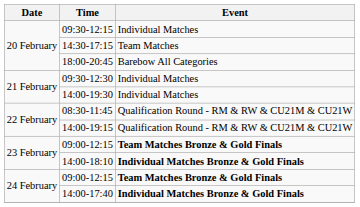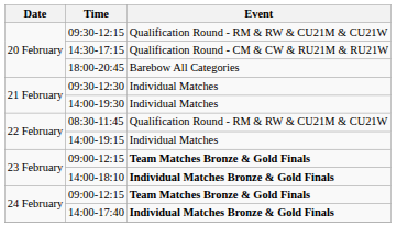09:30-12:15 | Event: Individual Matches -> Qualification Round - RM & RW & CU21M & CU21W
14:30-17:15 | Event: Team Matches -> Qualification Round - CM & CW & RU21M & RU21W
14:00-19:15 | Event: Qualification Round - RM & RW & CU21M & CU21W -> Individual Matches
